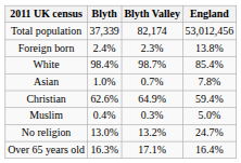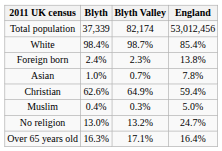rows swapped: Foreign born <-> White
